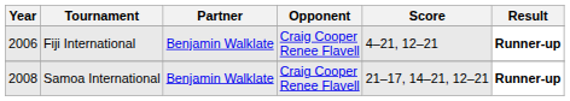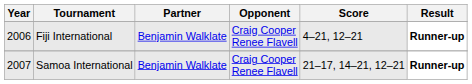Samoa International | Year: 2008 -> 2007
